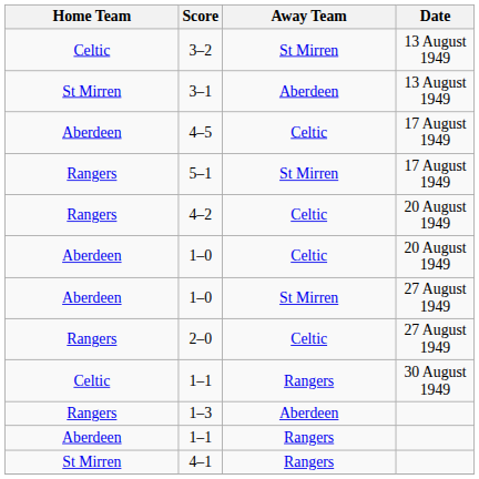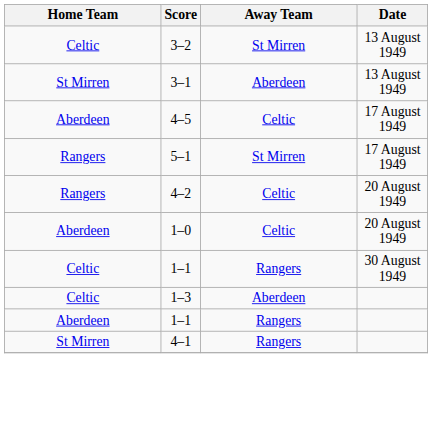- row: Aberdeen | 1–0 | St Mirren | 27 August 1949
- row: Rangers | 2–0 | Celtic | 27 August 1949
1–3 | Home Team: Rangers -> Celtic
